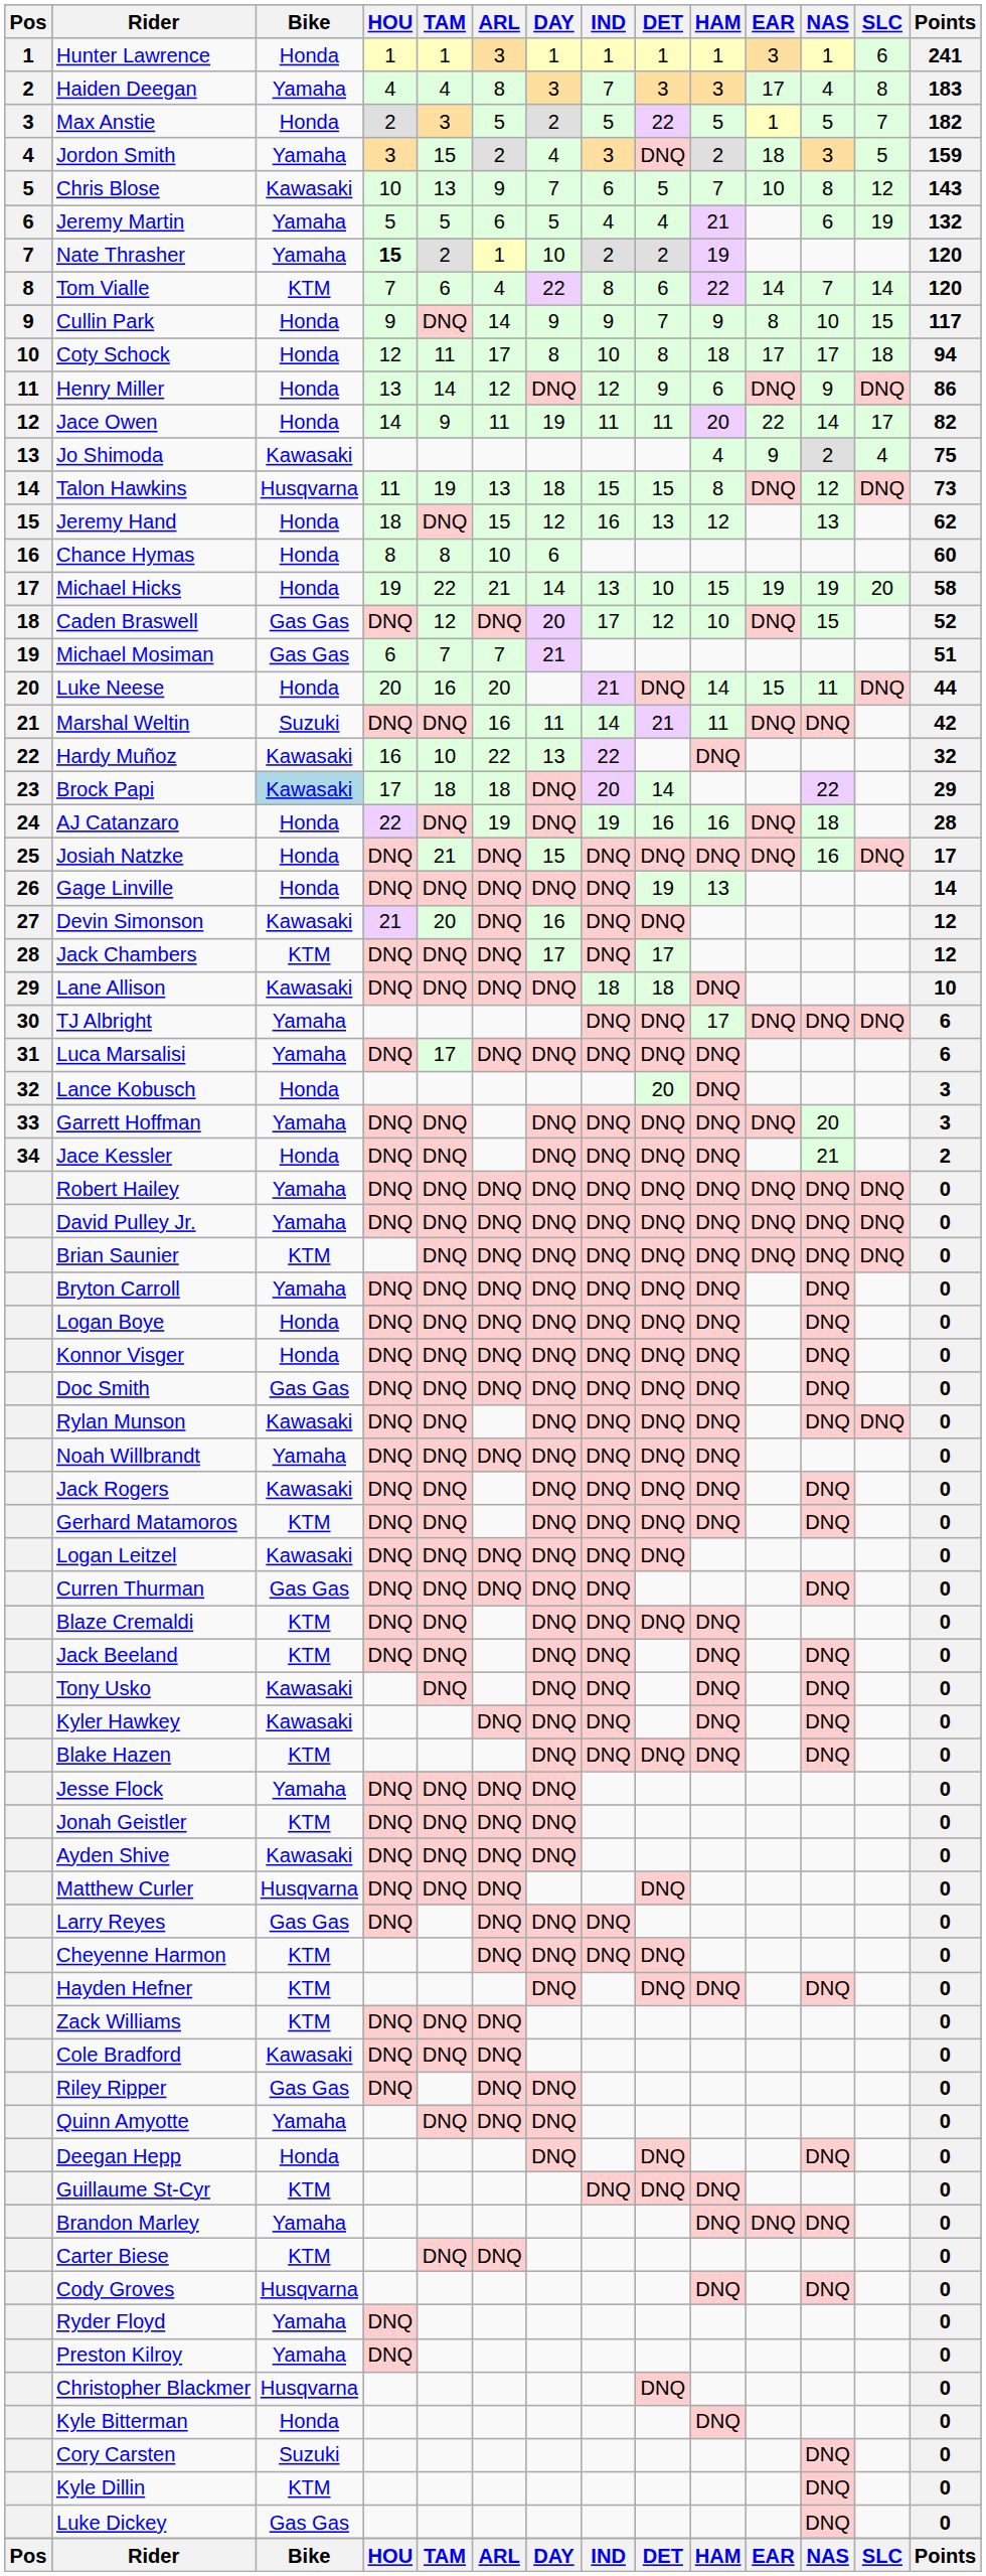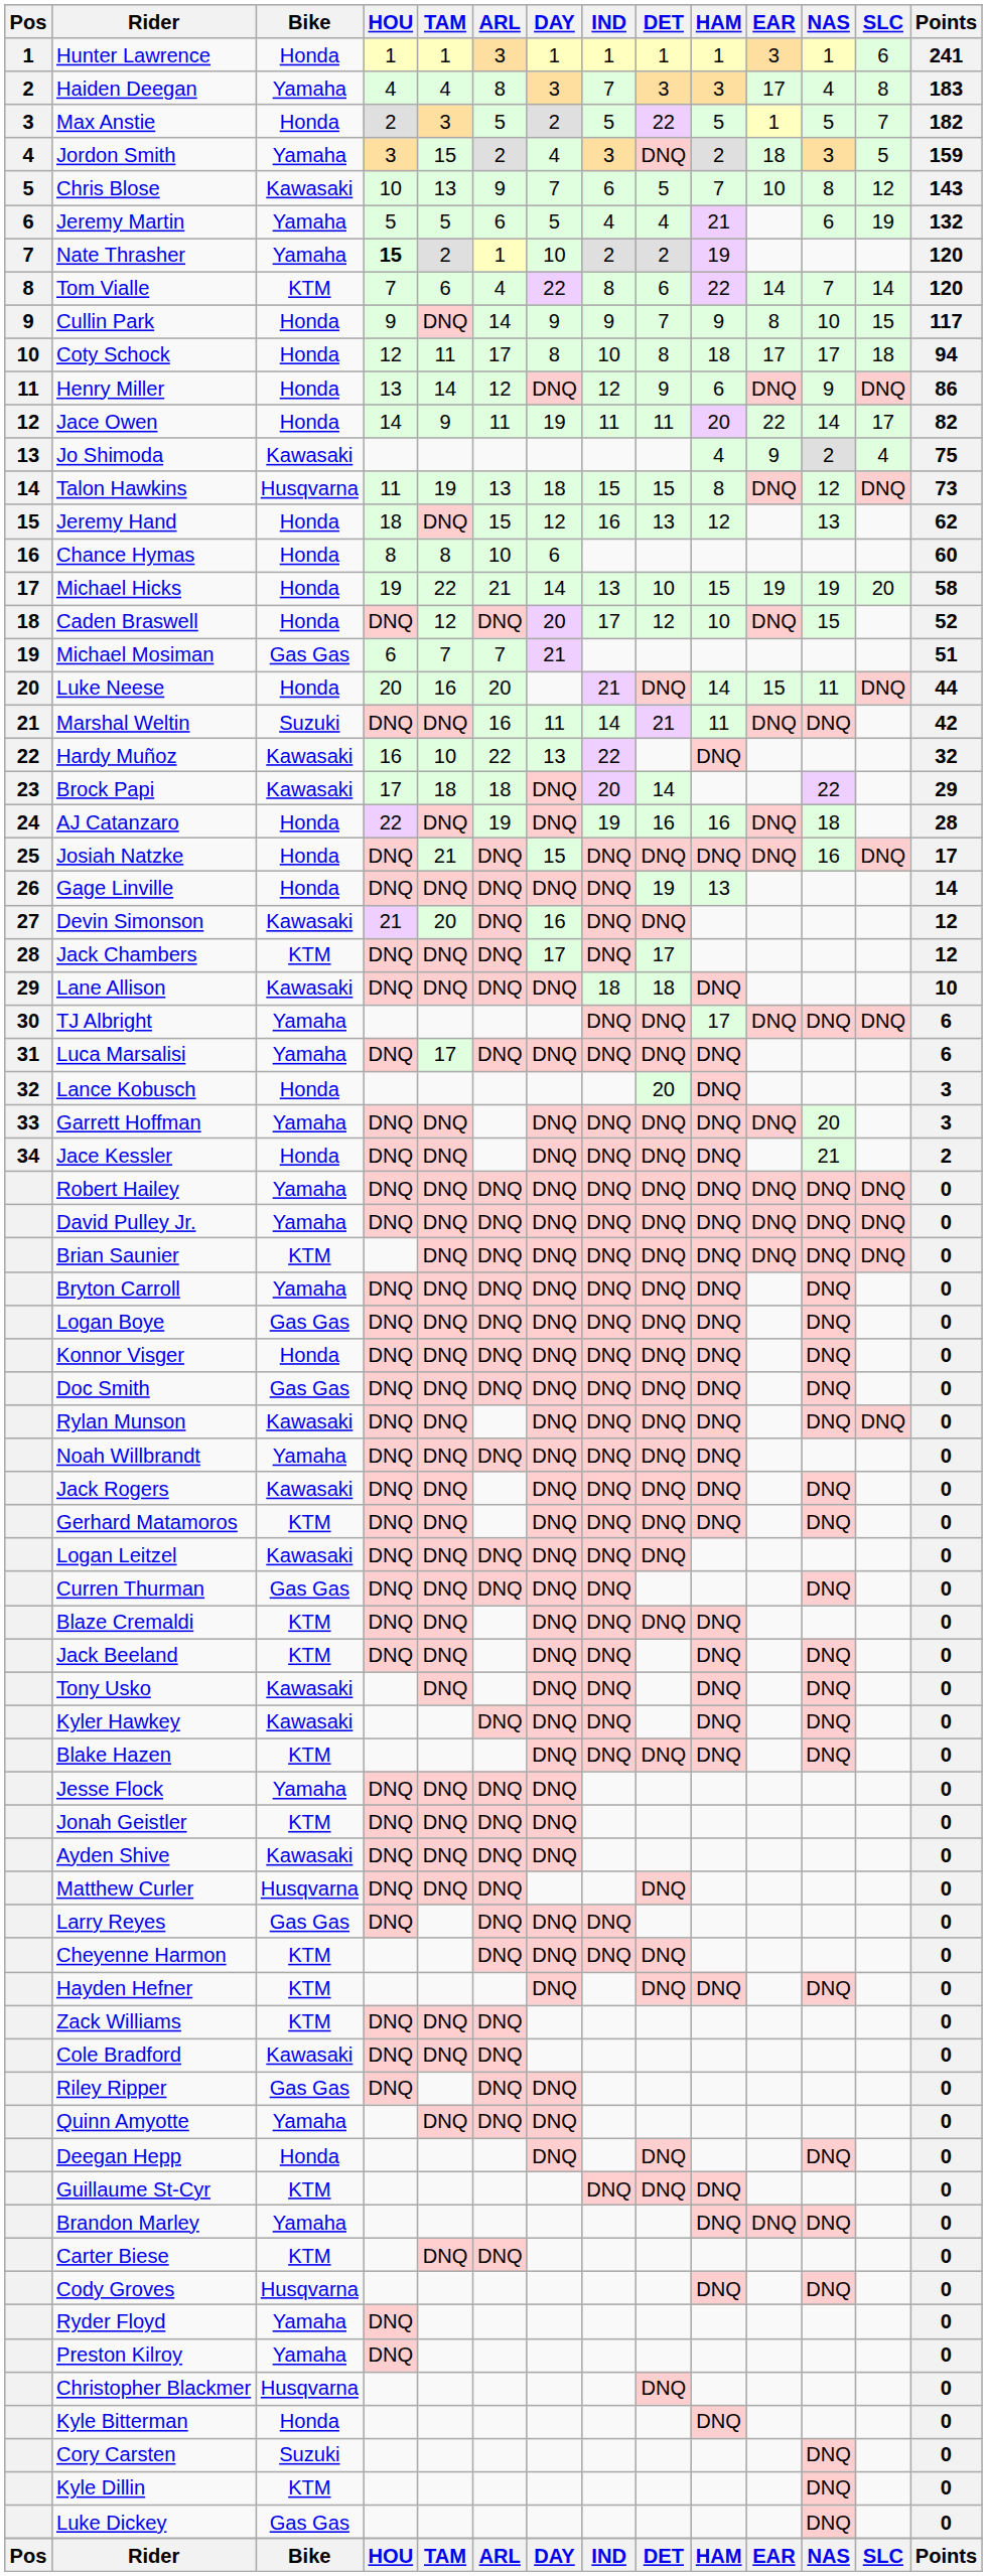Caden Braswell | Bike: Gas Gas -> Honda
Brock Papi | Bike: lightblue background -> no background
Logan Boye | Bike: Honda -> Gas Gas
